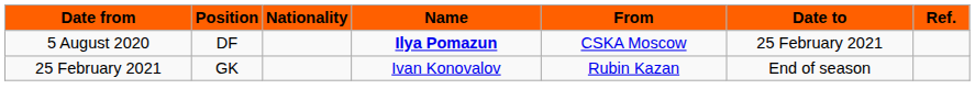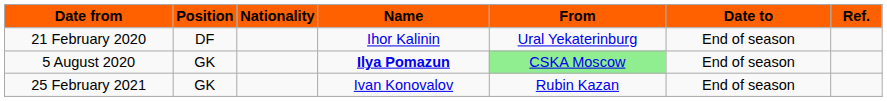+ row: 21 February 2020 | DF | Ihor Kalinin | Ural Yekaterinburg | End of season
5 August 2020 | Position: DF -> GK
5 August 2020 | From: no background -> lightgreen background
5 August 2020 | Date to: 25 February 2021 -> End of season
